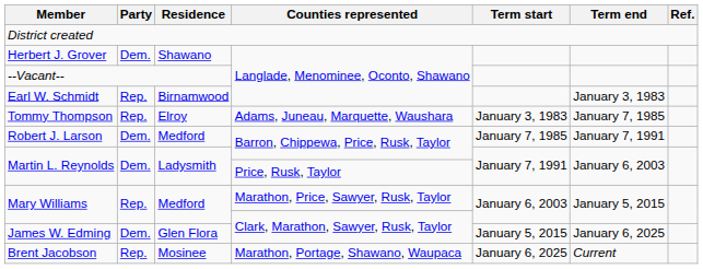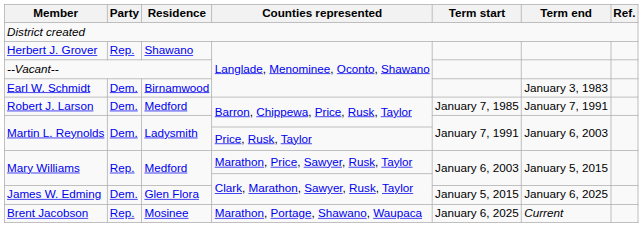Herbert J. Grover | Party: Dem. -> Rep.
Earl W. Schmidt | Party: Rep. -> Dem.
- row: Tommy Thompson | Rep. | Elroy | Adams, Juneau, Marquette, Waushara | January 3, 1983 | January 7, 1985
